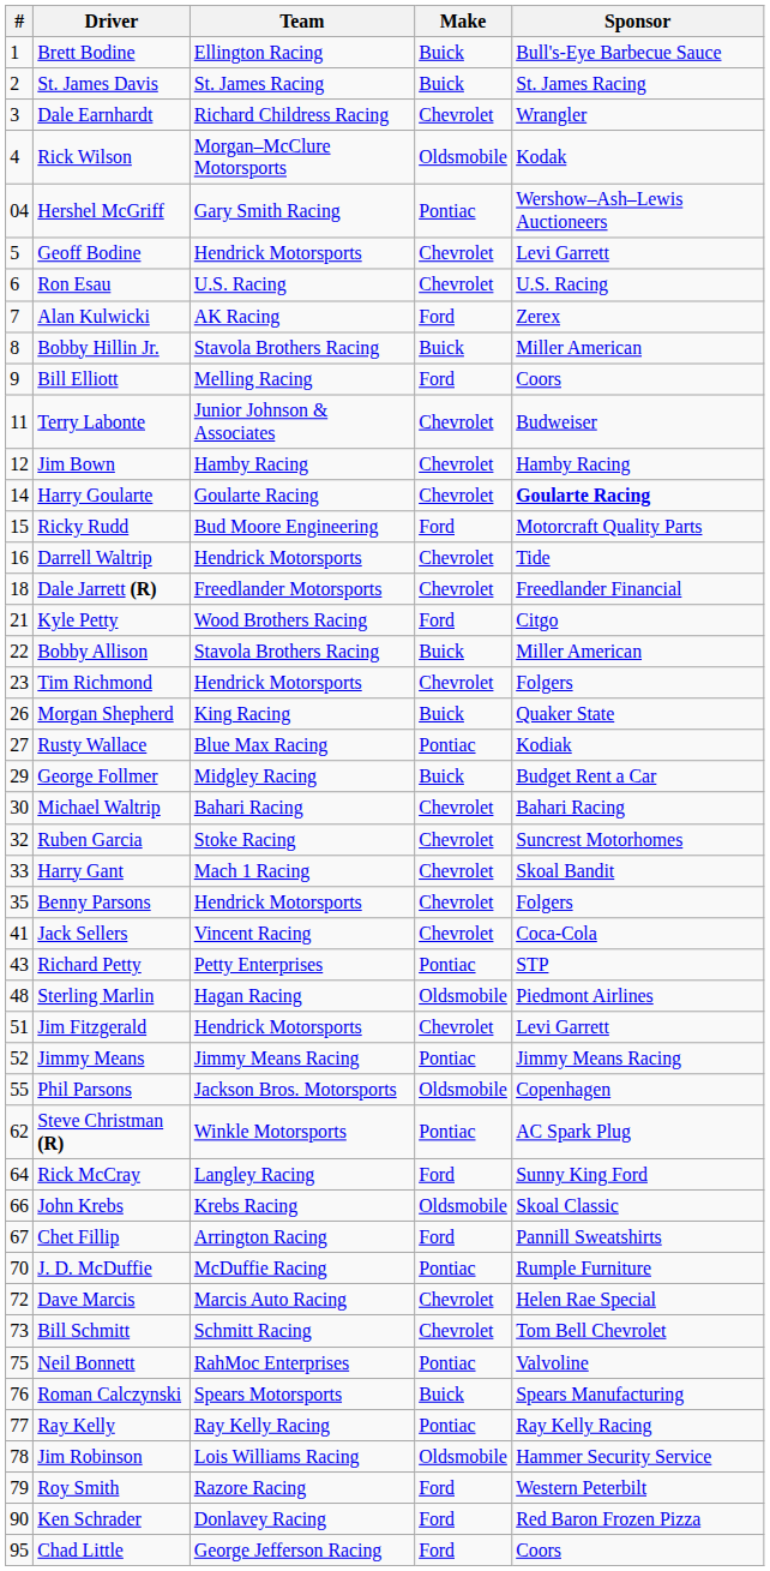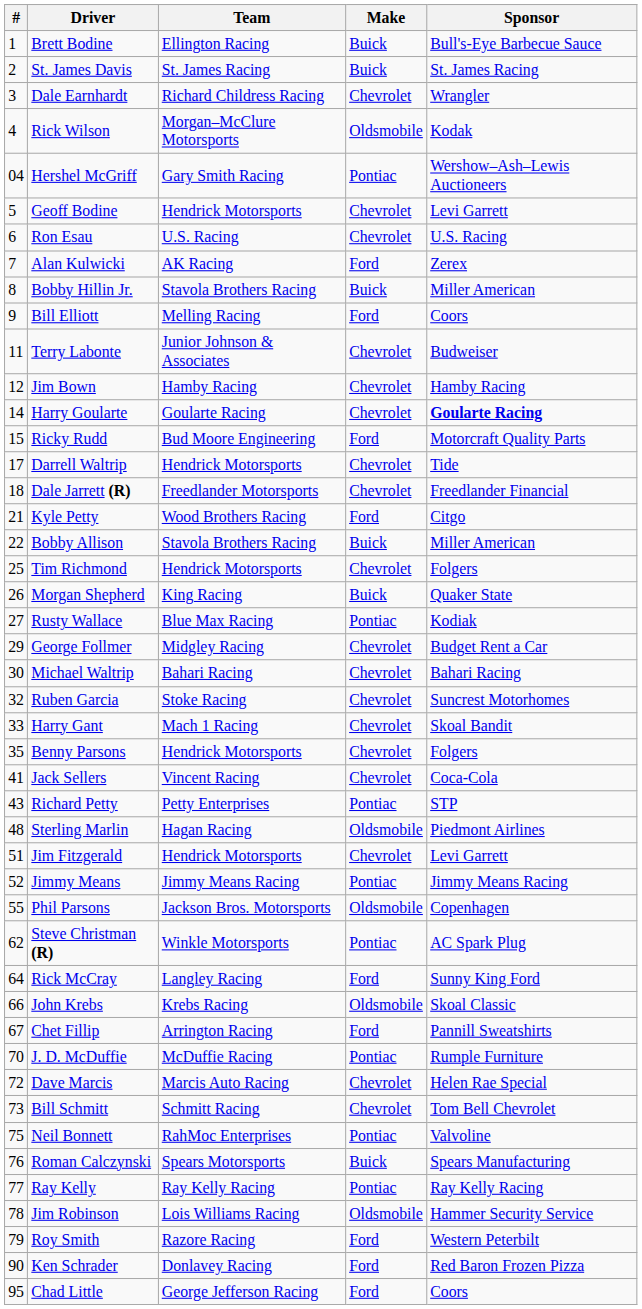Darrell Waltrip | #: 16 -> 17
Tim Richmond | #: 23 -> 25
George Follmer | Make: Buick -> Chevrolet
